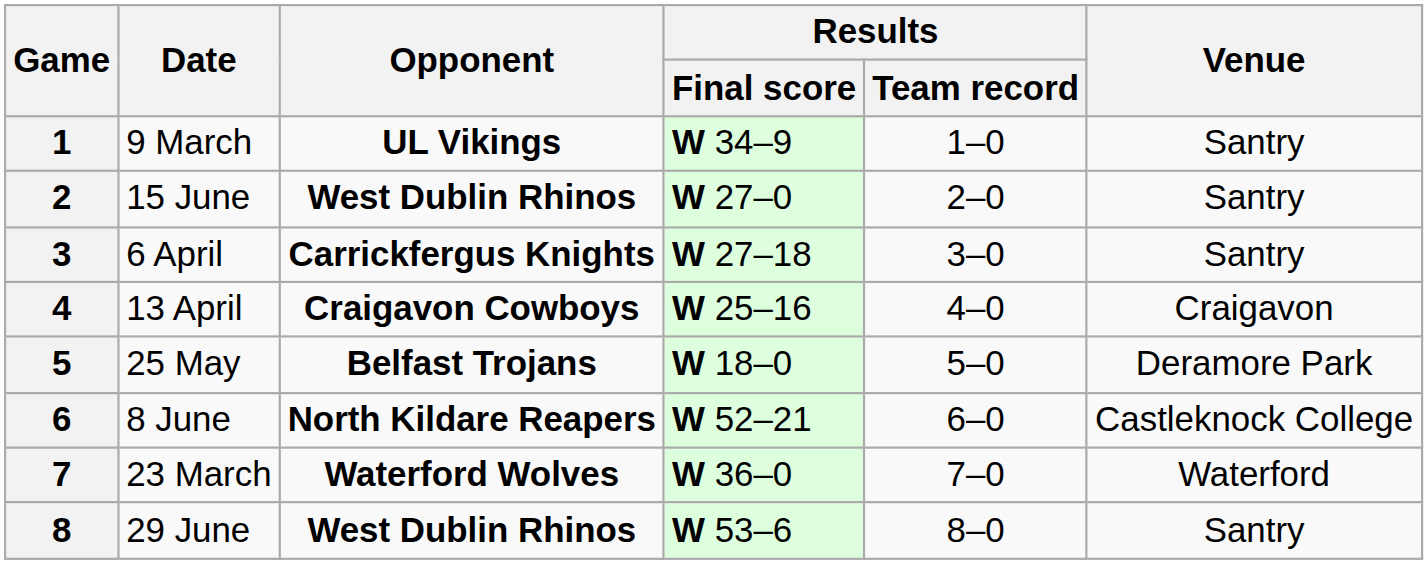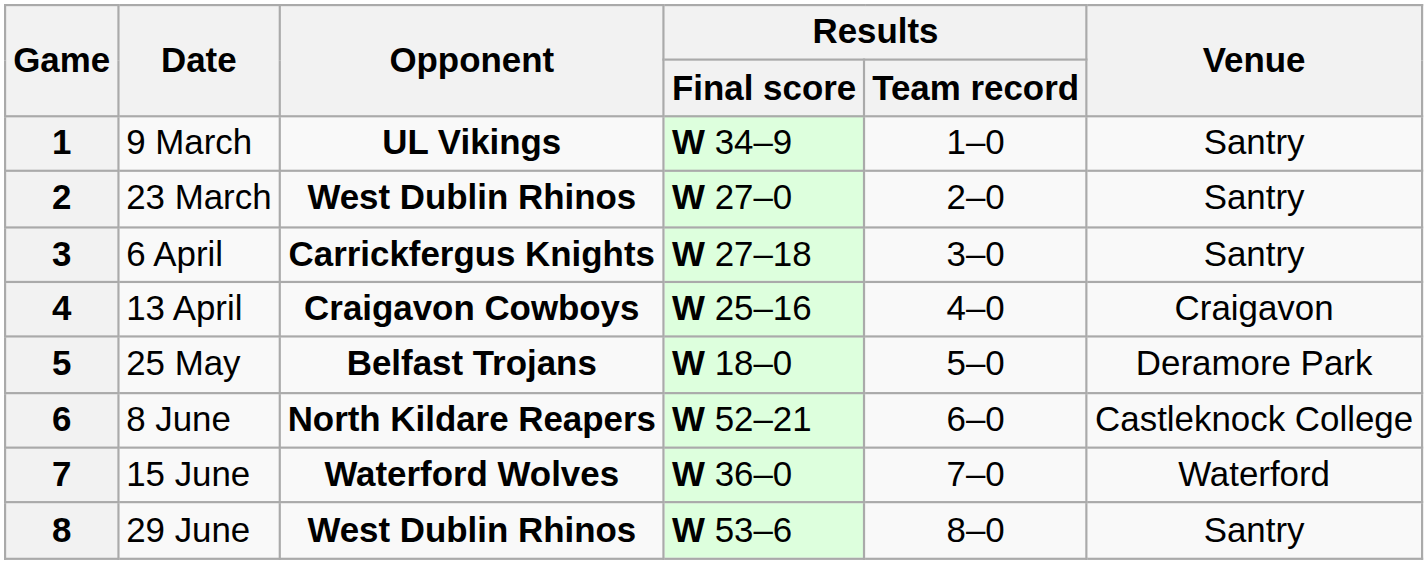2 | Date: 15 June -> 23 March
7 | Date: 23 March -> 15 June
